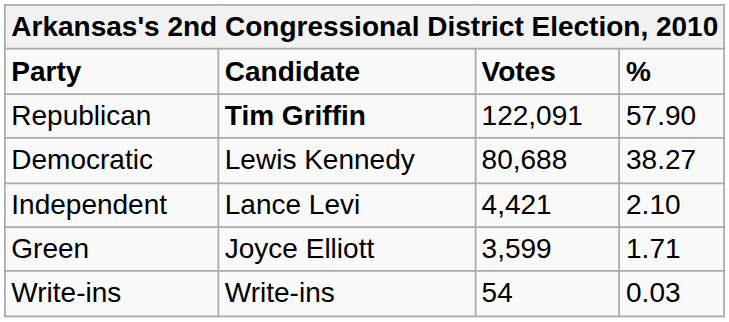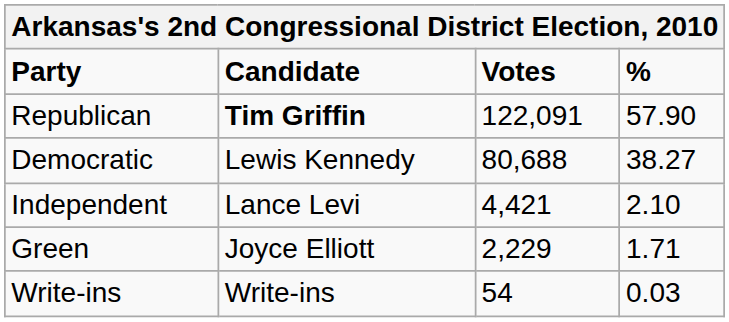Green | Votes: 3,599 -> 2,229
